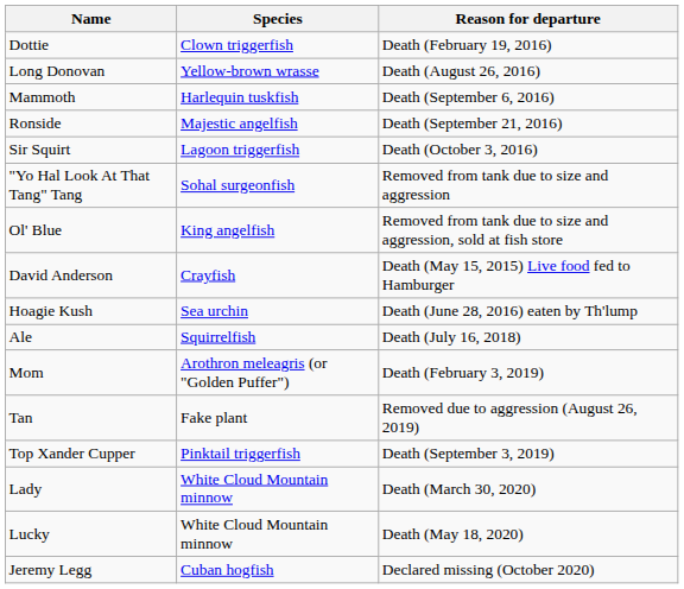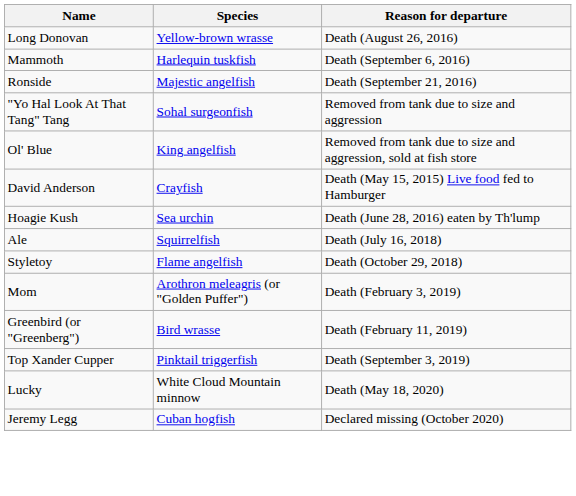- row: Dottie | Clown triggerfish | Death (February 19, 2016)
- row: Sir Squirt | Lagoon triggerfish | Death (October 3, 2016)
+ row: Styletoy | Flame angelfish | Death (October 29, 2018)
+ row: Greenbird (or "Greenberg") | Bird wrasse | Death (February 11, 2019)
- row: Tan | Fake plant | Removed due to aggression (August 26, 2019)
- row: Lady | White Cloud Mountain minnow | Death (March 30, 2020)
